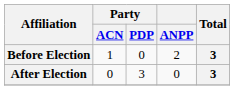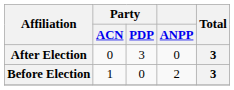rows swapped: Before Election <-> After Election
